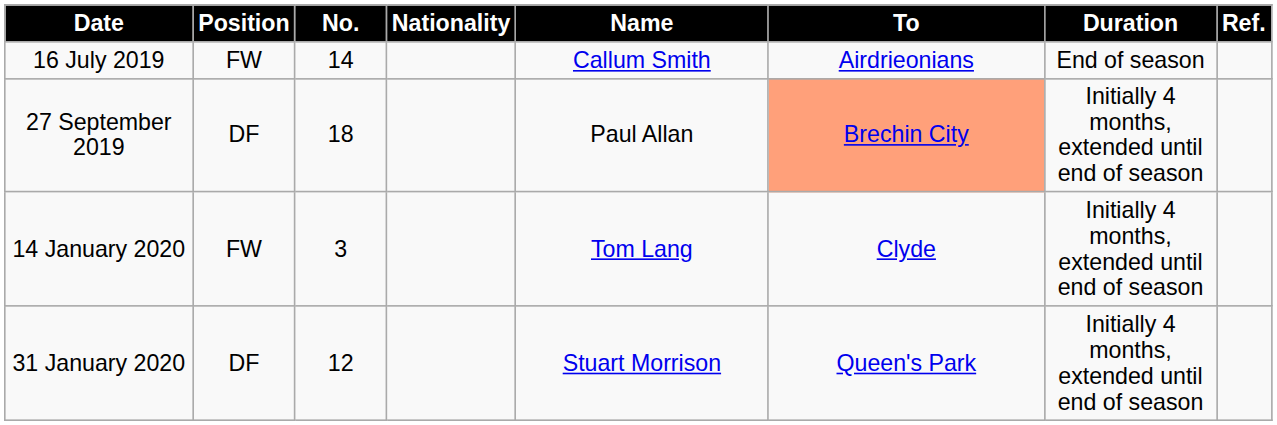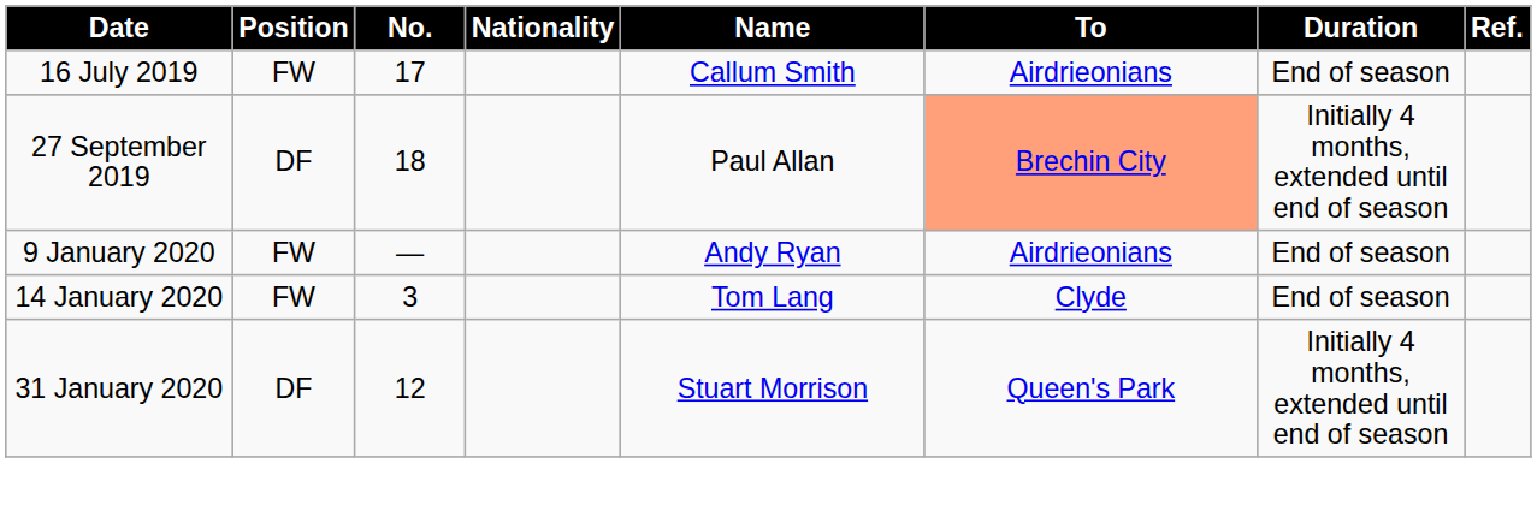16 July 2019 | No.: 14 -> 17
+ row: 9 January 2020 | FW | — | Andy Ryan | Airdrieonians | End of season
14 January 2020 | Duration: Initially 4 months, extended until end of season -> End of season
